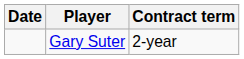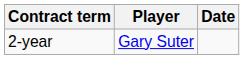columns swapped: Date <-> Contract term
